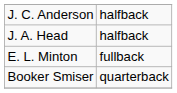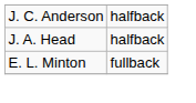- row: Booker Smiser | quarterback
